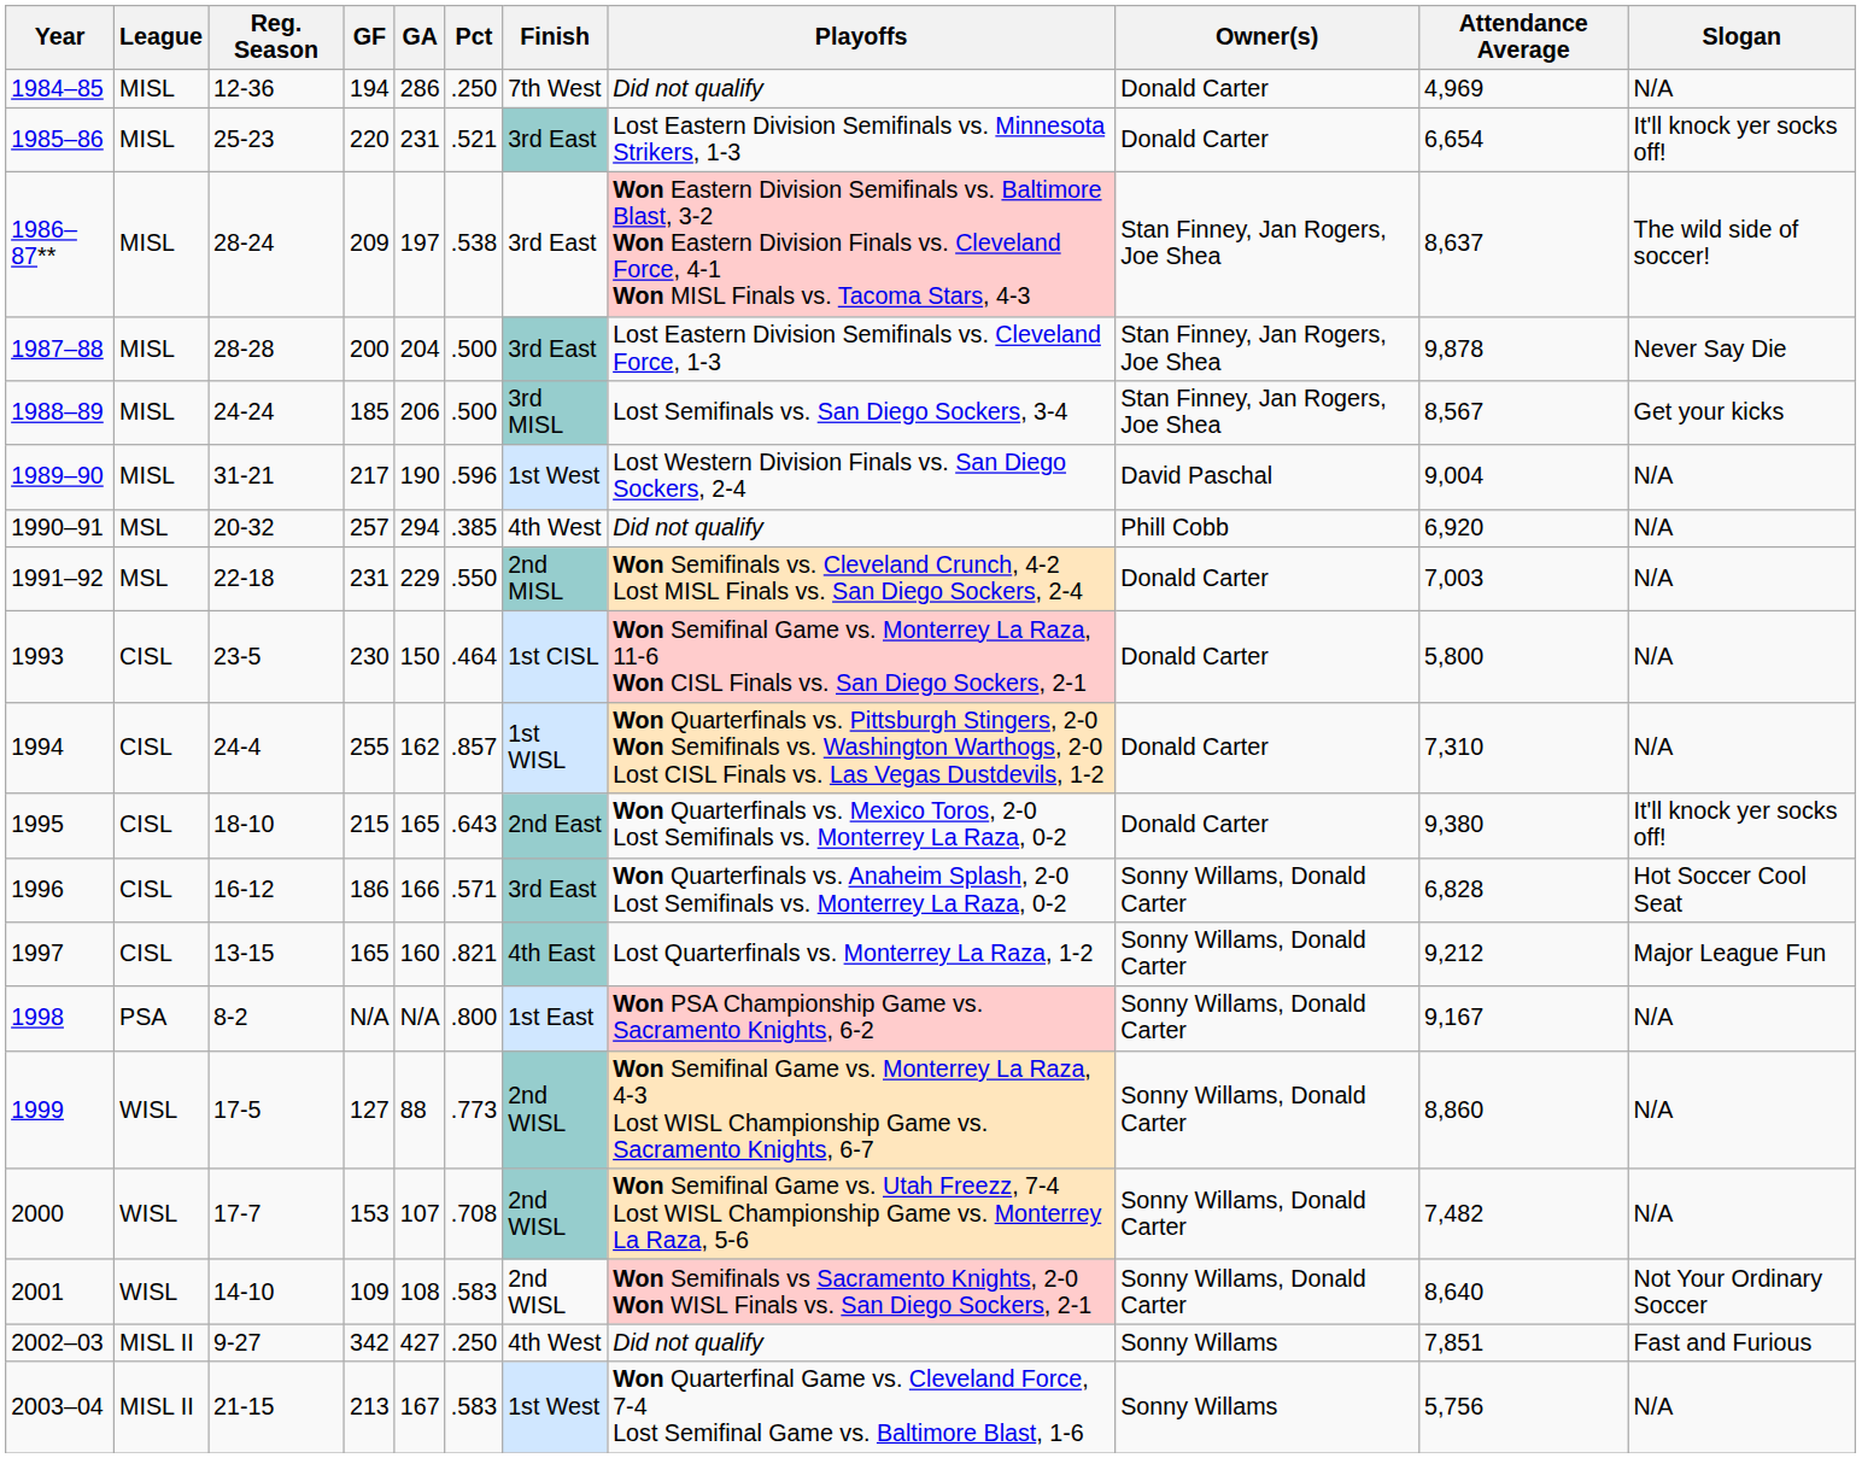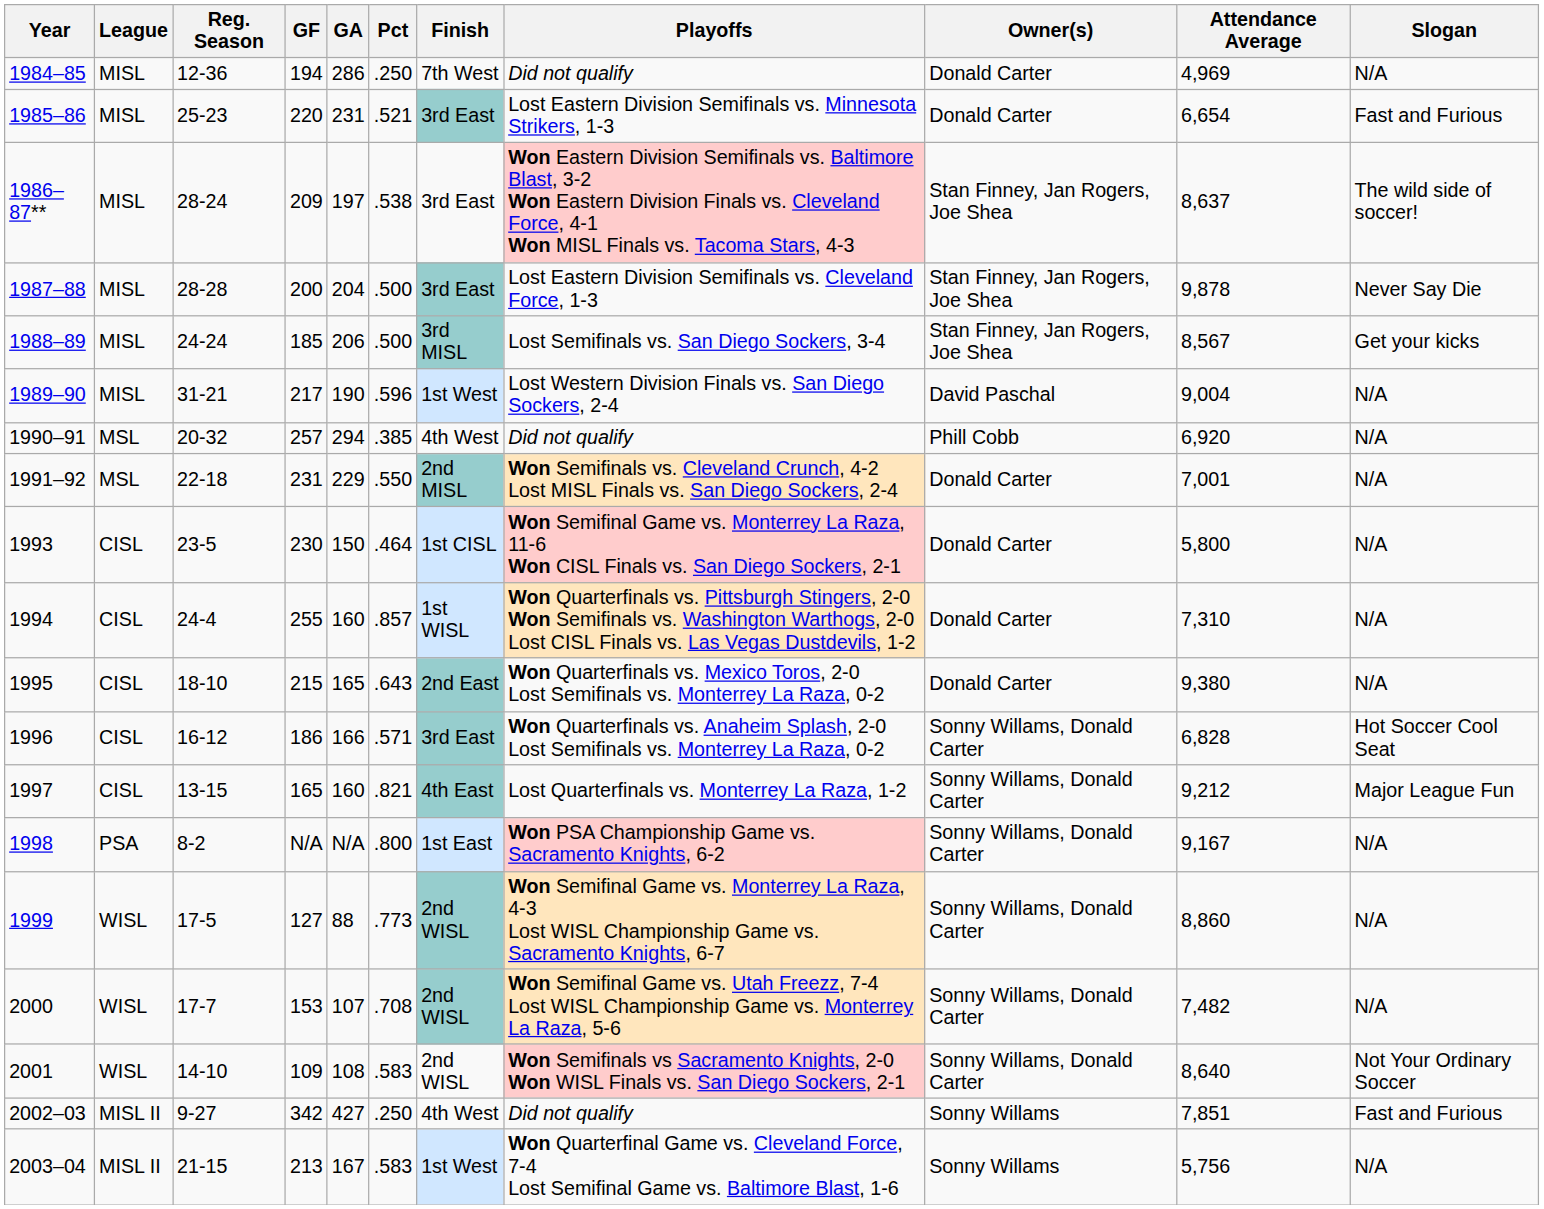1985–86 | Slogan: It'll knock yer socks off! -> Fast and Furious
1991–92 | Attendance Average: 7,003 -> 7,001
1994 | GA: 162 -> 160
1995 | Slogan: It'll knock yer socks off! -> N/A
